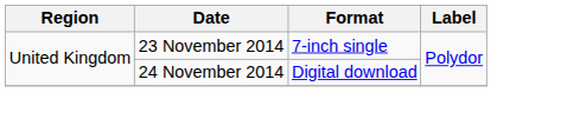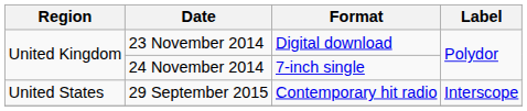23 November 2014 | Format: 7-inch single -> Digital download
24 November 2014 | Format: Digital download -> 7-inch single
+ row: United States | 29 September 2015 | Contemporary hit radio | Interscope
